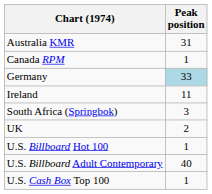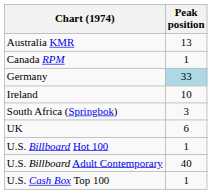Australia KMR | Peak position: 31 -> 13
Ireland | Peak position: 11 -> 10
UK | Peak position: 2 -> 6
